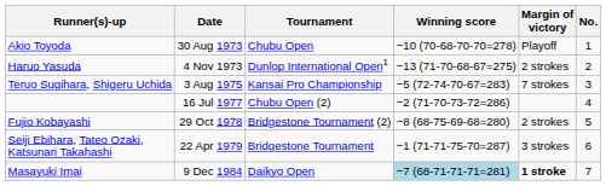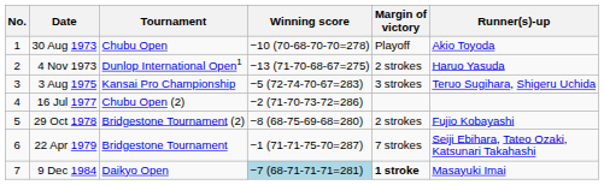columns swapped: No. <-> Runner(s)-up
3 Aug 1975 | Margin of victory: 7 strokes -> 3 strokes
22 Apr 1979 | Margin of victory: 3 strokes -> 7 strokes
